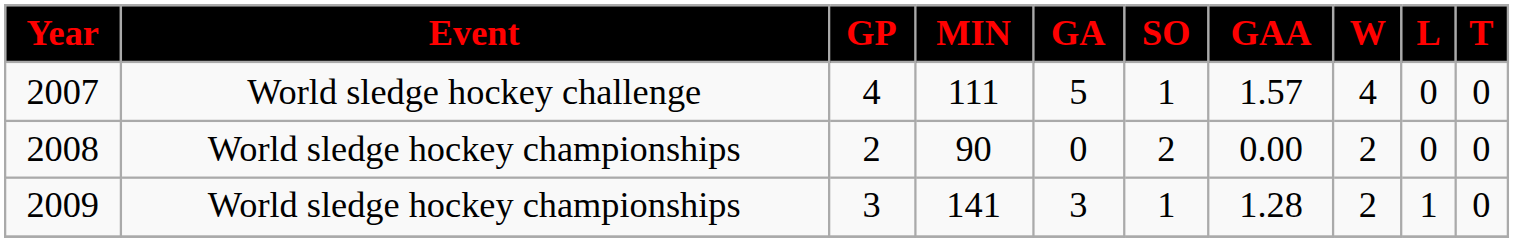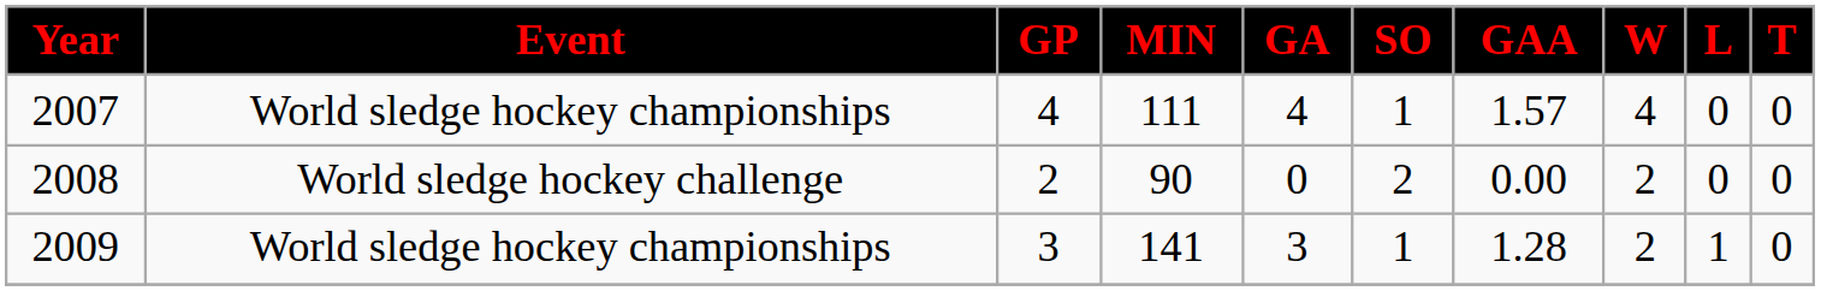2007 | Event: World sledge hockey challenge -> World sledge hockey championships
2007 | GA: 5 -> 4
2008 | Event: World sledge hockey championships -> World sledge hockey challenge
